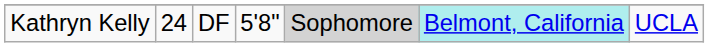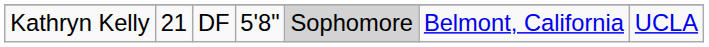Kathryn Kelly | column 2: 24 -> 21
Kathryn Kelly | column 6: paleturquoise background -> no background
